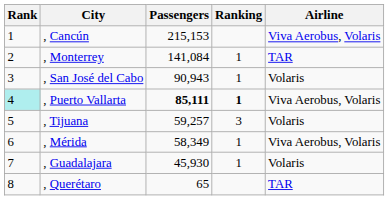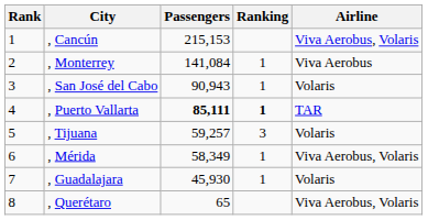, Monterrey | Airline: TAR -> Viva Aerobus
, Puerto Vallarta | Rank: paleturquoise background -> no background
, Puerto Vallarta | Airline: Viva Aerobus, Volaris -> TAR
, Querétaro | Airline: TAR -> Viva Aerobus, Volaris
